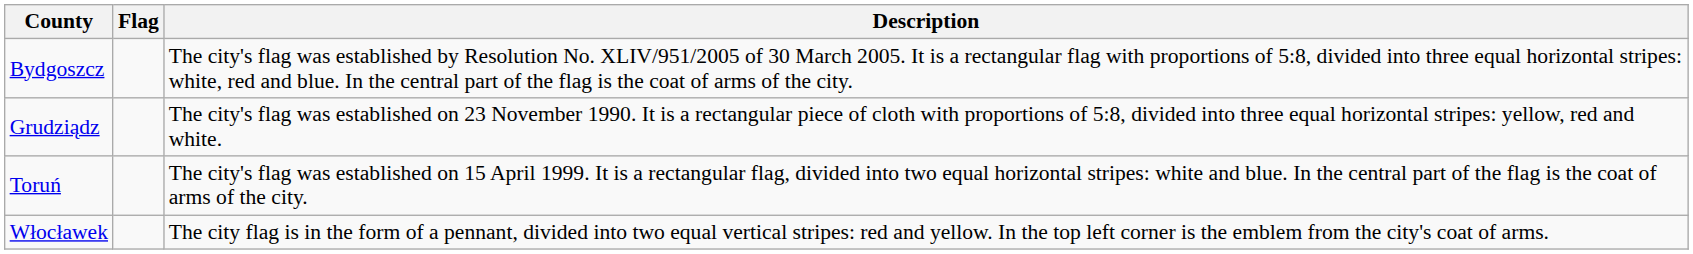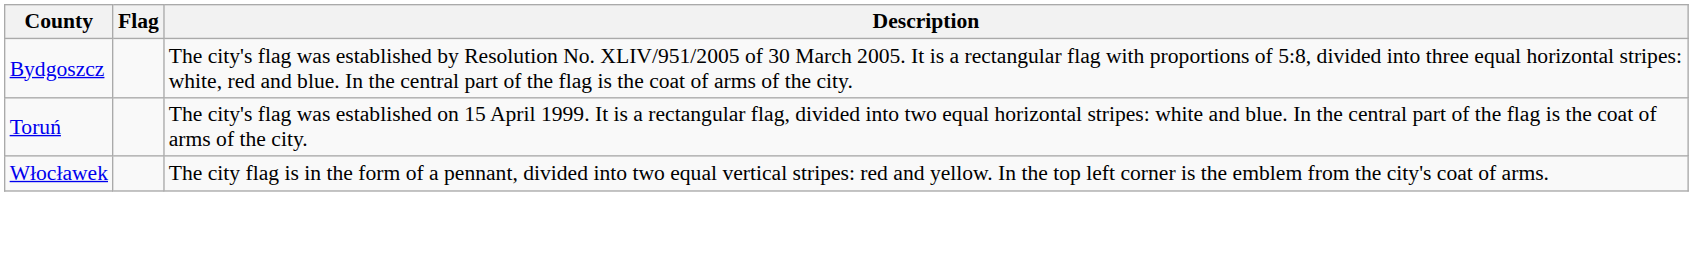- row: Grudziądz | The city's flag was established on 23 November 1990. It is a rectangular piece of cloth with proportions of 5:8, divided into three equal horizontal stripes: yellow, red and white.
